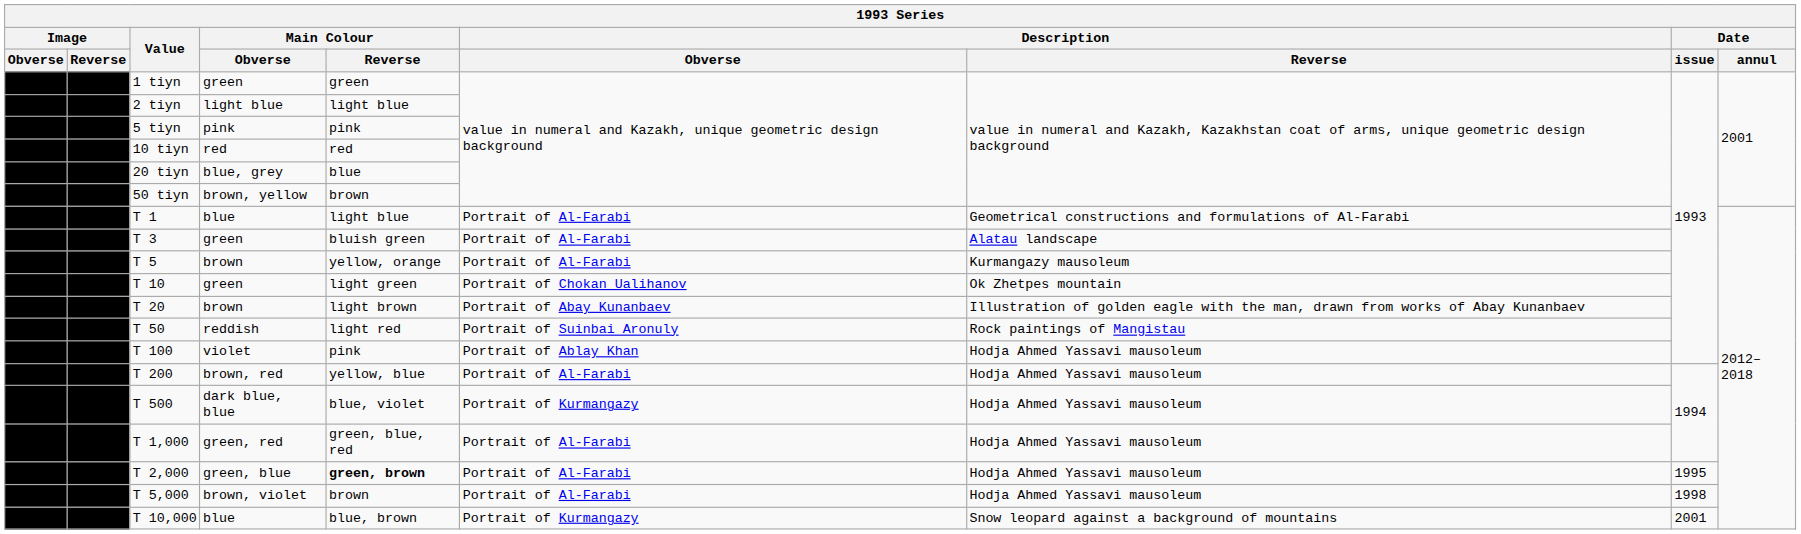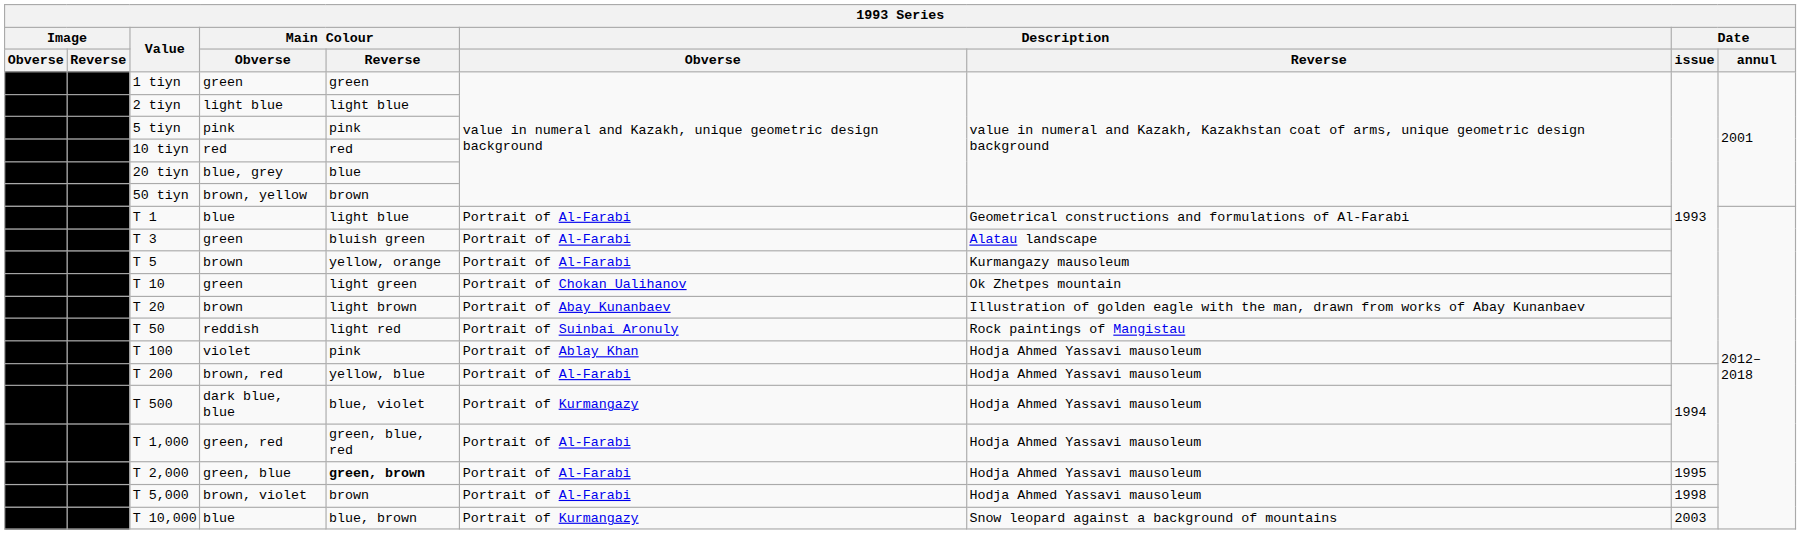T 10,000 | Date / issue: 2001 -> 2003
